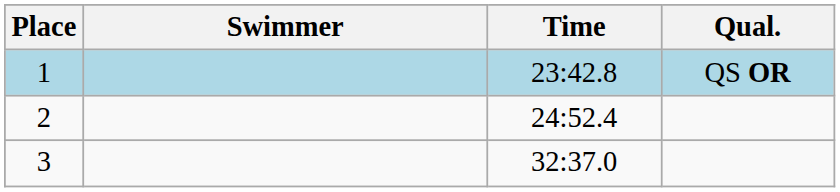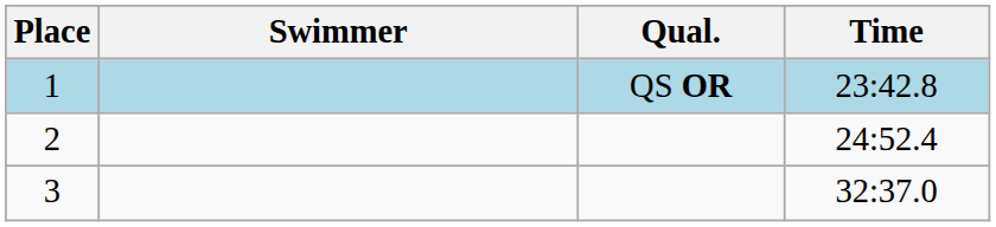columns swapped: Time <-> Qual.
